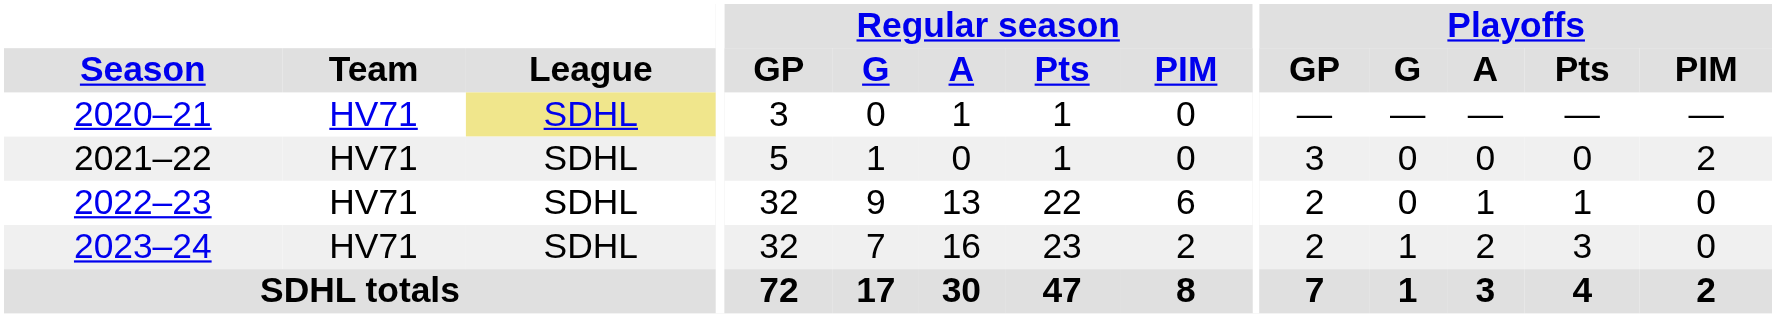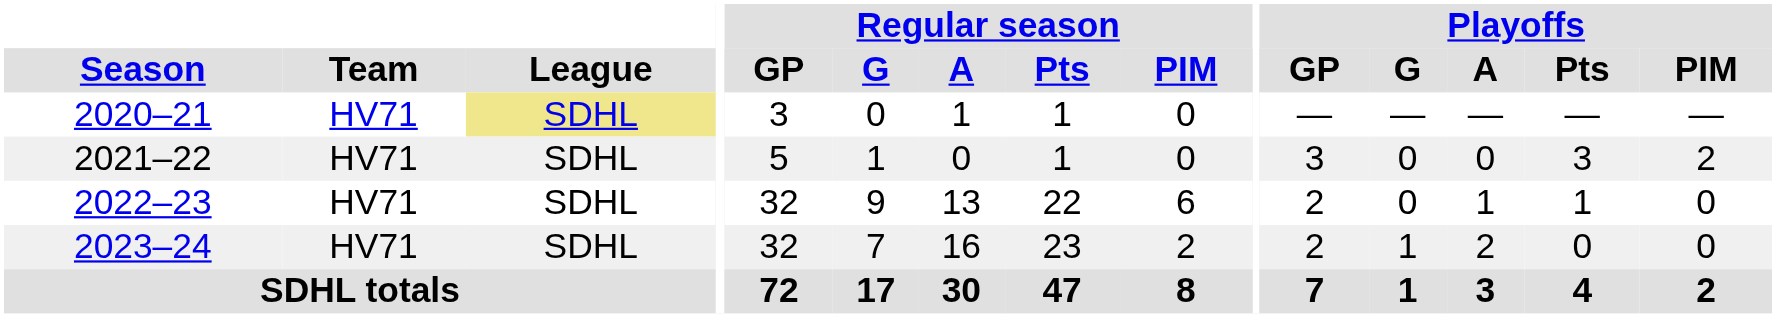2021–22 | Playoffs / Pts: 0 -> 3
2023–24 | Playoffs / Pts: 3 -> 0
